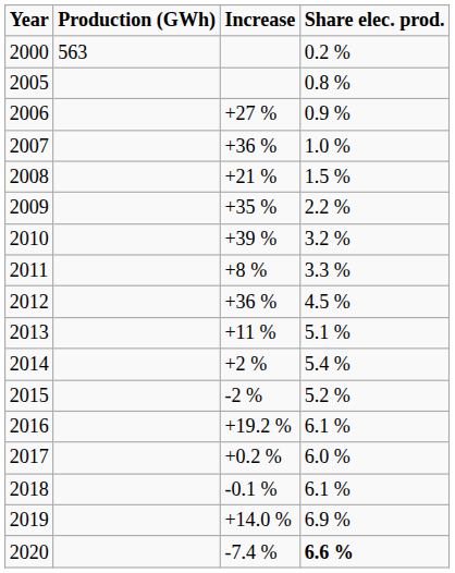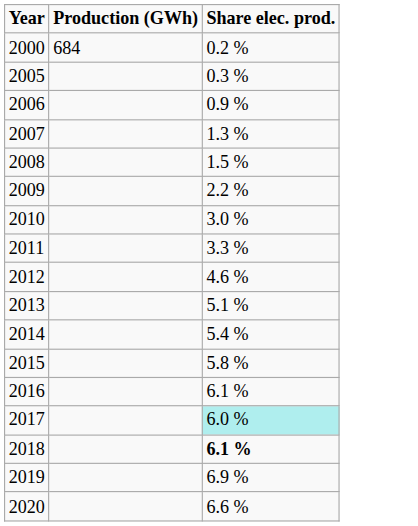- column: Increase | +27 % | +36 % | +21 % | +35 % | +39 % | +8 % | +36 % | +11 % | +2 % | -2 % | +19.2 % | +0.2 % | -0.1 % | +14.0 % | -7.4 %
2000 | Production (GWh): 563 -> 684
2005 | Share elec. prod.: 0.8 % -> 0.3 %
2007 | Share elec. prod.: 1.0 % -> 1.3 %
2010 | Share elec. prod.: 3.2 % -> 3.0 %
2012 | Share elec. prod.: 4.5 % -> 4.6 %
2015 | Share elec. prod.: 5.2 % -> 5.8 %
2017 | Share elec. prod.: no background -> paleturquoise background
2018 | Share elec. prod.: normal -> bold
2020 | Share elec. prod.: bold -> normal
